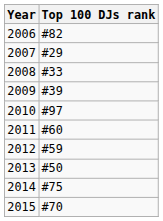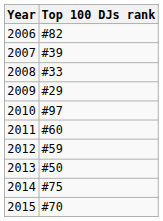2007 | Top 100 DJs rank: #29 -> #39
2009 | Top 100 DJs rank: #39 -> #29
